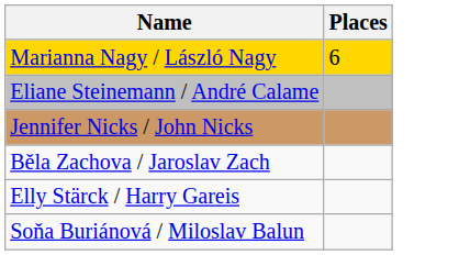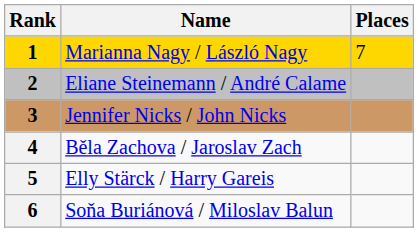+ column: Rank | 1 | 2 | 3 | 4 | 5 | 6
Marianna Nagy / László Nagy | Places: 6 -> 7
